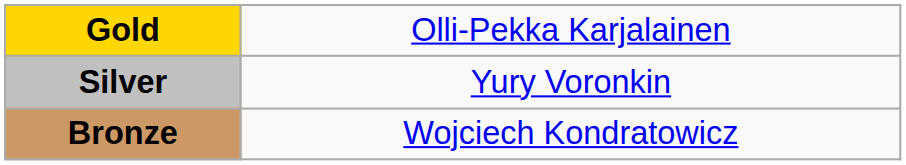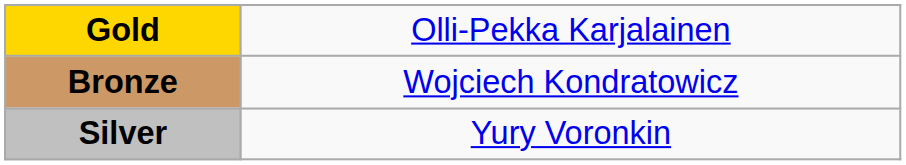rows swapped: Silver <-> Bronze
